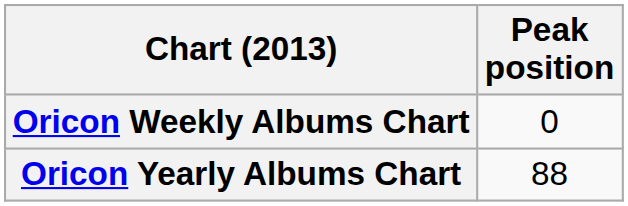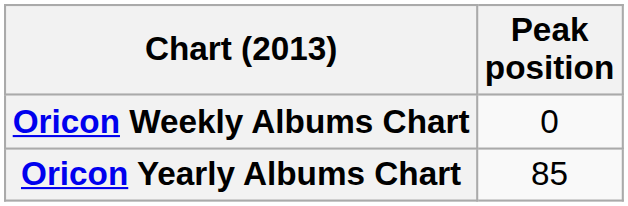Oricon Yearly Albums Chart | Peak position: 88 -> 85
